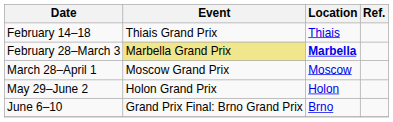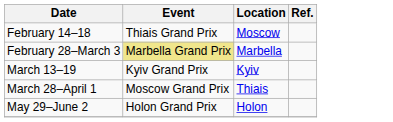February 14–18 | Location: Thiais -> Moscow
February 28–March 3 | Location: bold -> normal
+ row: March 13–19 | Kyiv Grand Prix | Kyiv
March 28–April 1 | Location: Moscow -> Thiais
- row: June 6–10 | Grand Prix Final: Brno Grand Prix | Brno
